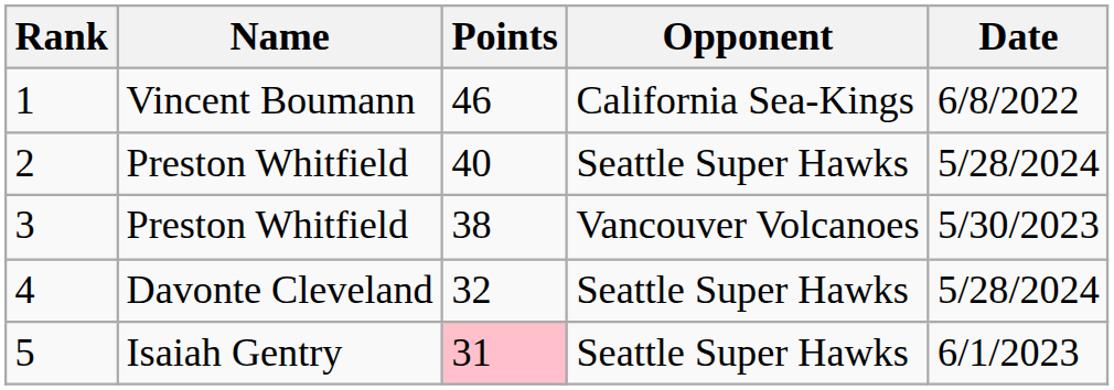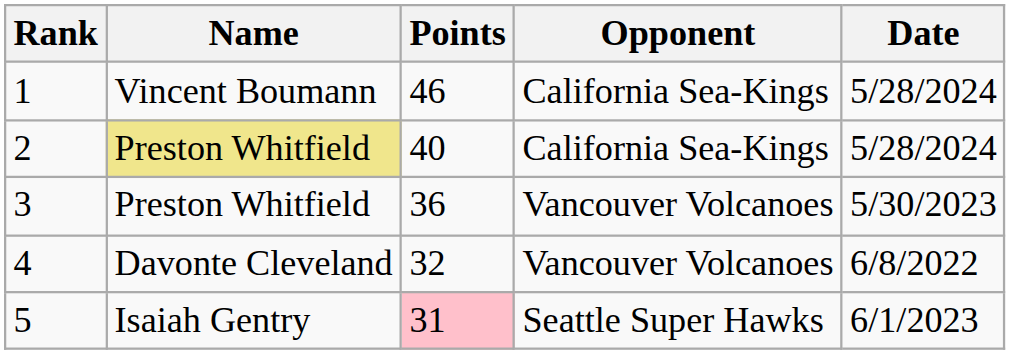1 | Date: 6/8/2022 -> 5/28/2024
2 | Name: no background -> khaki background
2 | Opponent: Seattle Super Hawks -> California Sea-Kings
3 | Points: 38 -> 36
4 | Opponent: Seattle Super Hawks -> Vancouver Volcanoes
4 | Date: 5/28/2024 -> 6/8/2022
